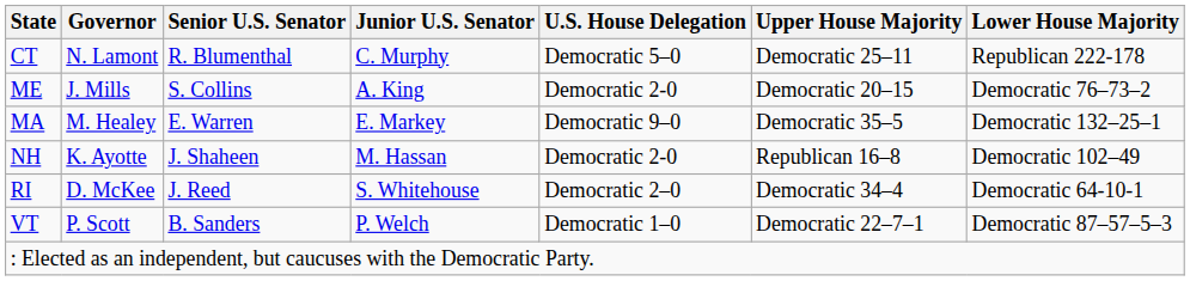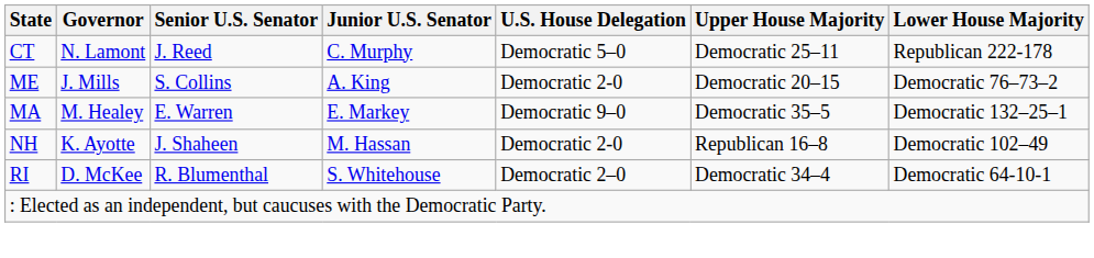CT | Senior U.S. Senator: R. Blumenthal -> J. Reed
RI | Senior U.S. Senator: J. Reed -> R. Blumenthal
- row: VT | P. Scott | B. Sanders | P. Welch | Democratic 1–0 | Democratic 22–7–1 | Democratic 87–57–5–3
